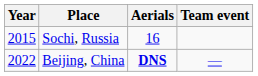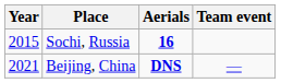Sochi, Russia | Aerials: normal -> bold
Beijing, China | Year: 2022 -> 2021
